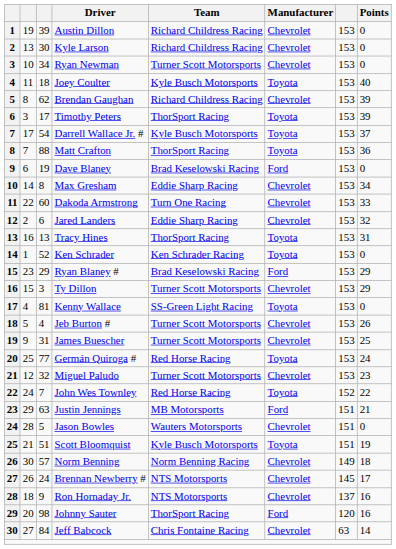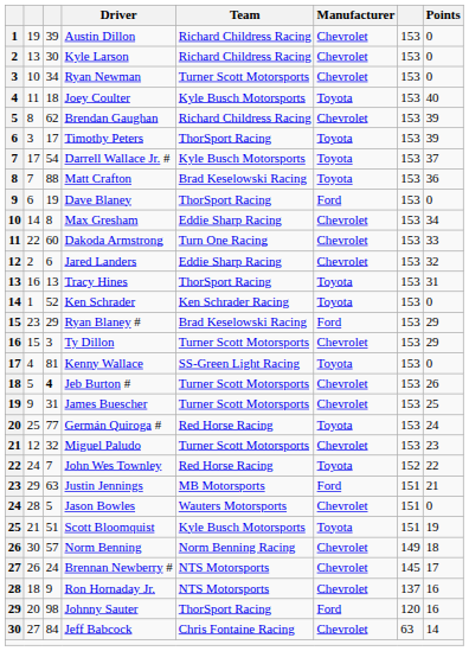Matt Crafton | Team: ThorSport Racing -> Brad Keselowski Racing
Dave Blaney | Team: Brad Keselowski Racing -> ThorSport Racing
Jeb Burton # | column 3: normal -> bold
